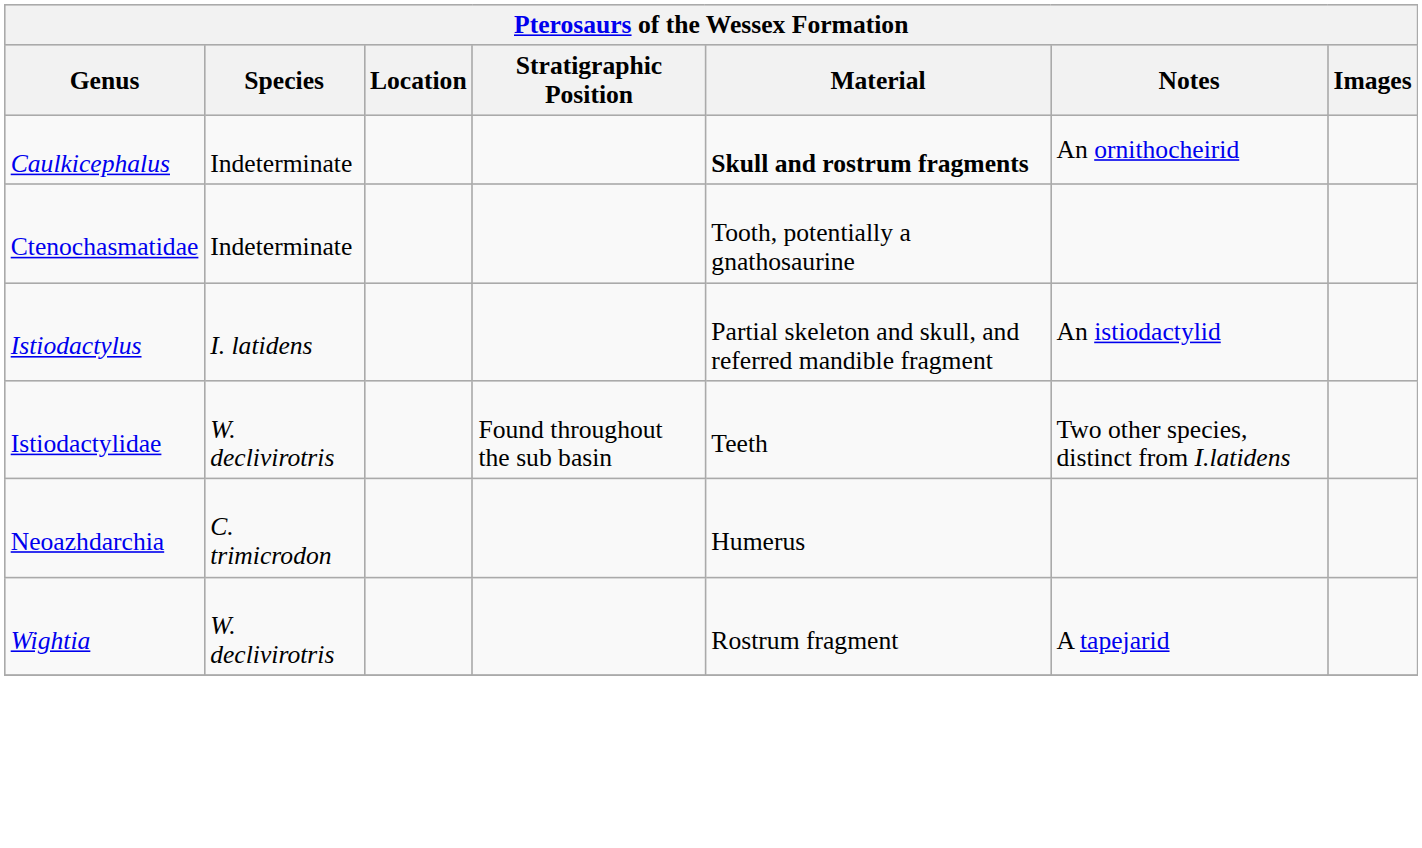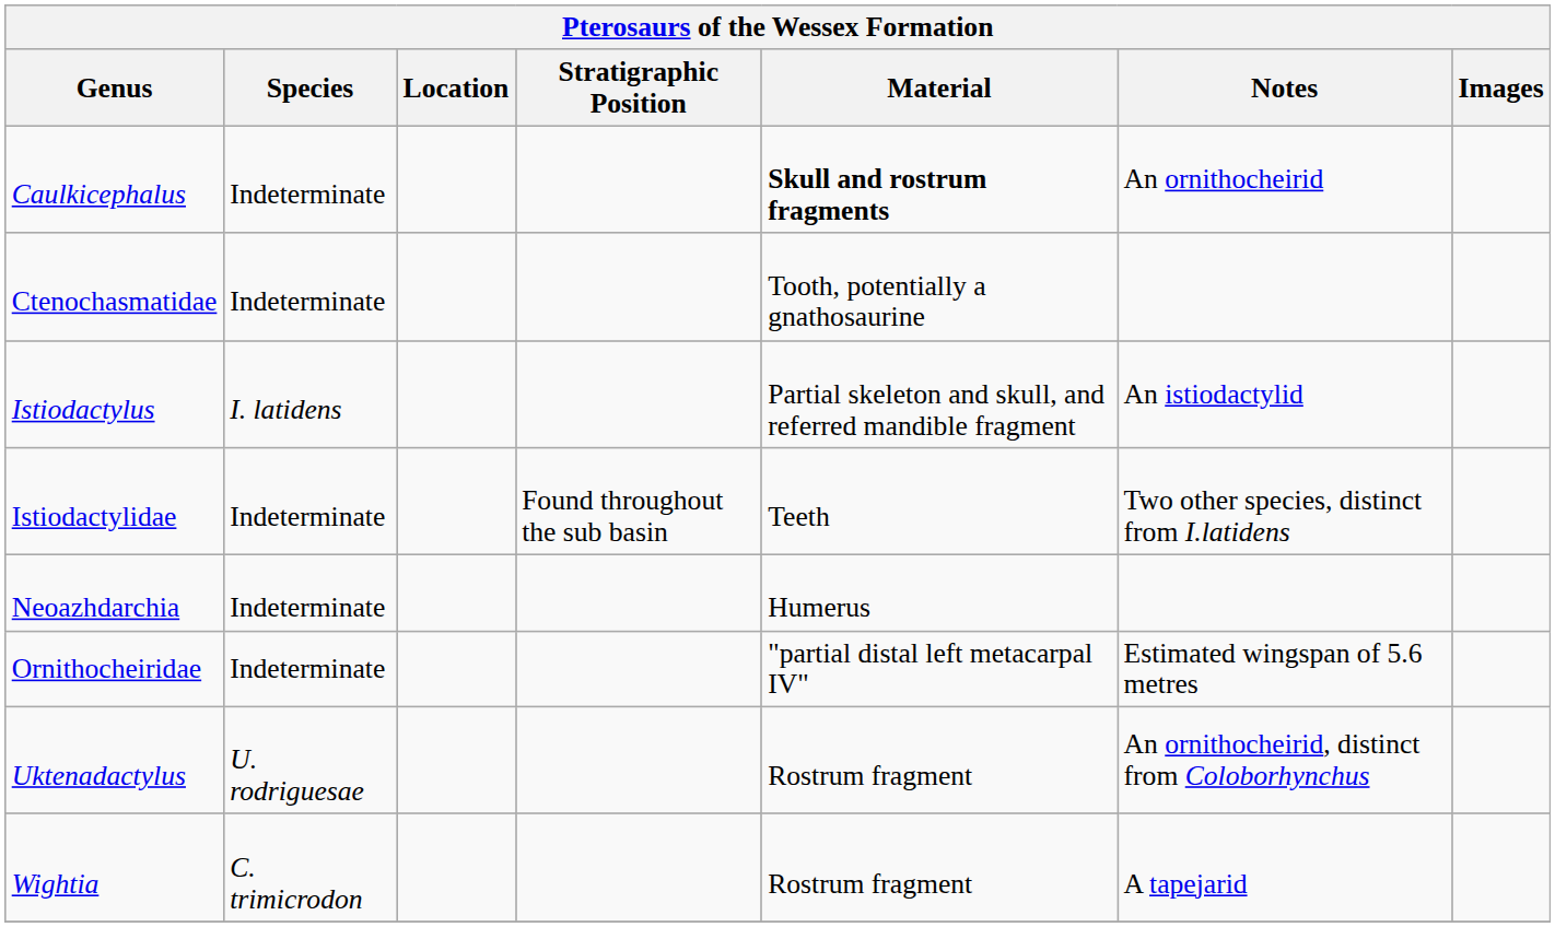Istiodactylidae | Species: W. declivirotris -> Indeterminate
Neoazhdarchia | Species: C. trimicrodon -> Indeterminate
+ row: Ornithocheiridae | Indeterminate | "partial distal left metacarpal IV" | Estimated wingspan of 5.6 metres
+ row: Uktenadactylus | U. rodriguesae | Rostrum fragment | An ornithocheirid, distinct from Coloborhynchus
Wightia | Species: W. declivirotris -> C. trimicrodon
